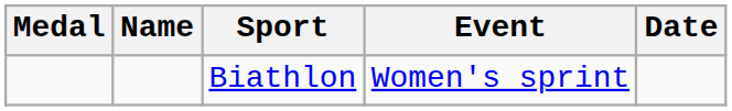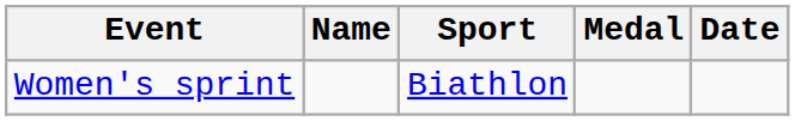columns swapped: Medal <-> Event
